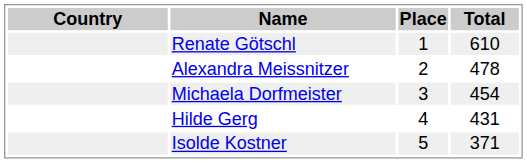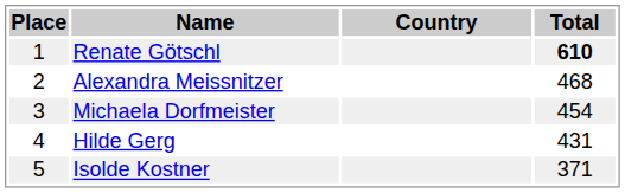columns swapped: Place <-> Country
Renate Götschl | Total: normal -> bold
Alexandra Meissnitzer | Total: 478 -> 468
